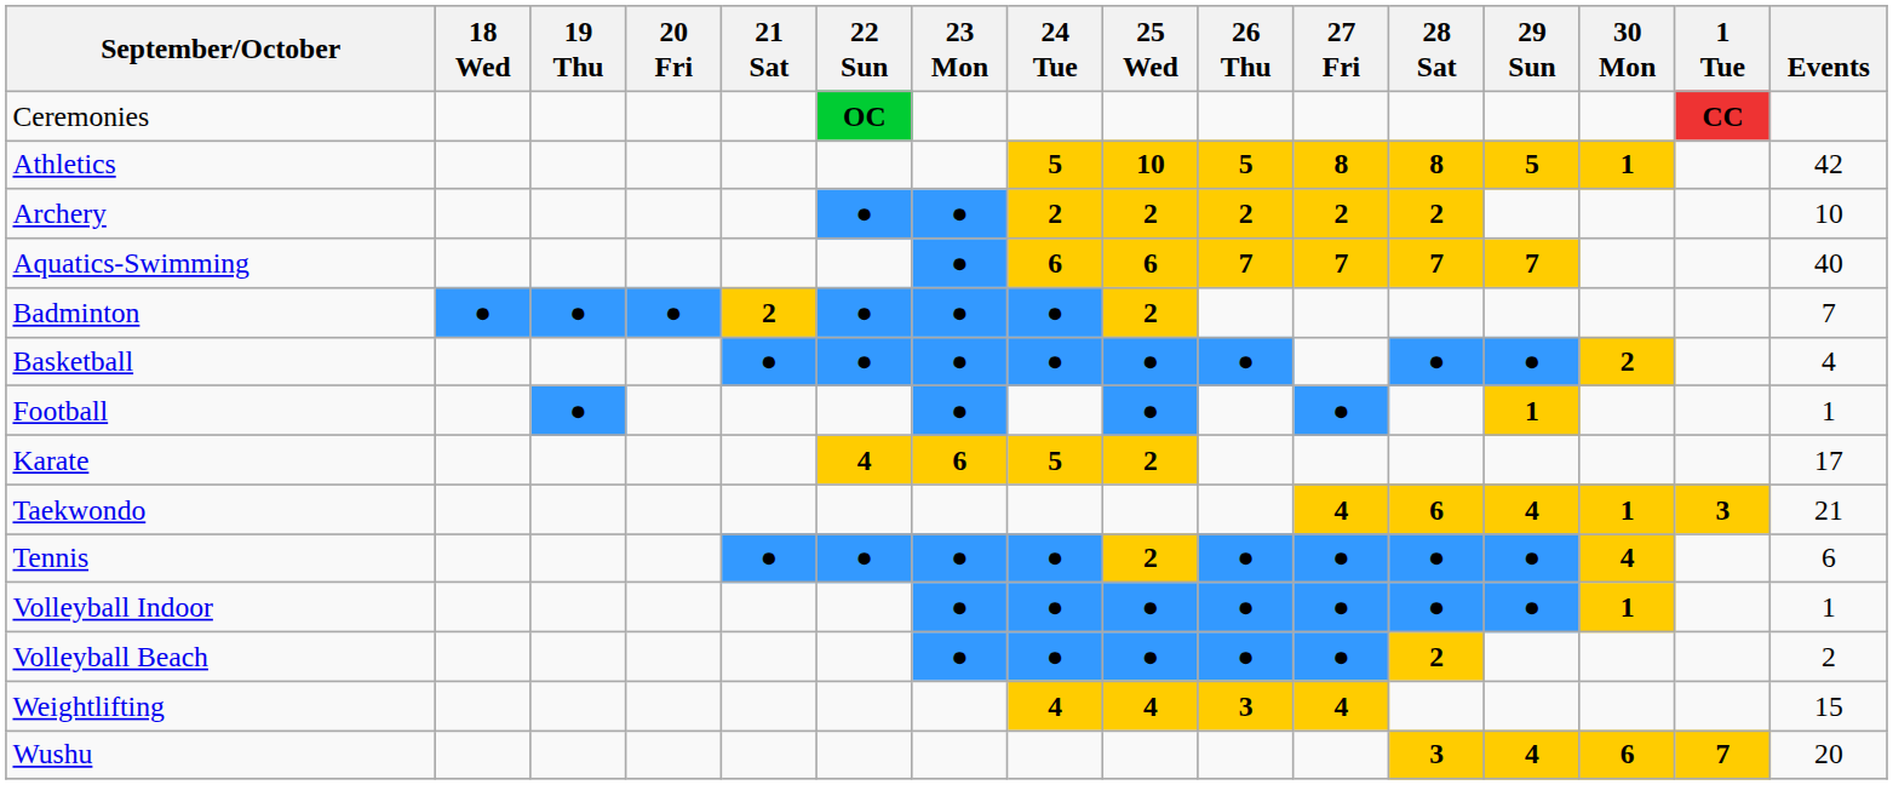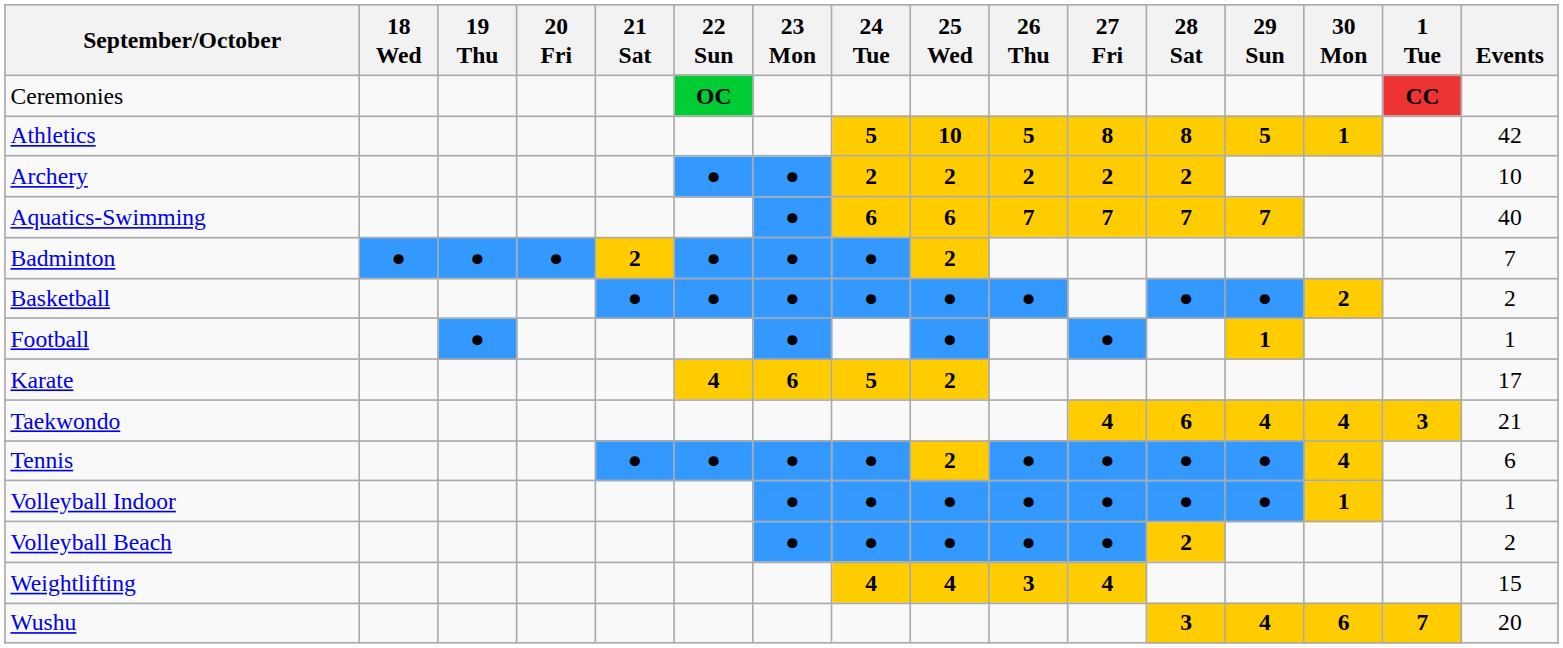Basketball | Events: 4 -> 2
Taekwondo | 30 Mon: 1 -> 4
